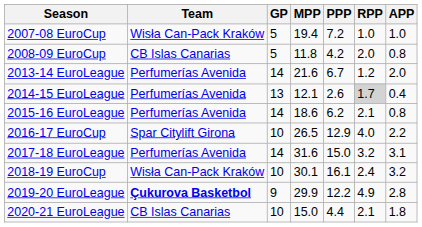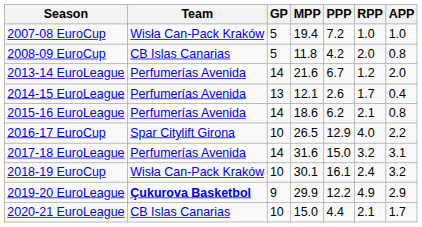2014-15 EuroLeague | RPP: lightgrey background -> no background
2019-20 EuroLeague | APP: 2.8 -> 2.9
2020-21 EuroLeague | APP: 1.8 -> 1.7
